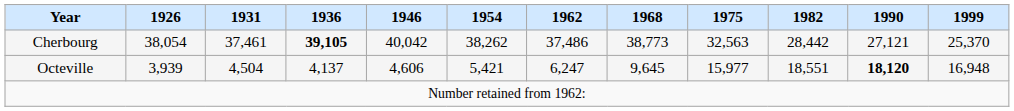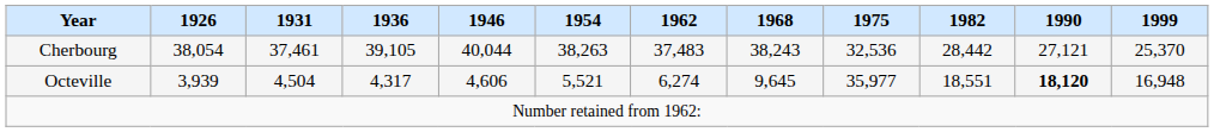Cherbourg | 1936: bold -> normal
Cherbourg | 1946: 40,042 -> 40,044
Cherbourg | 1954: 38,262 -> 38,263
Cherbourg | 1962: 37,486 -> 37,483
Cherbourg | 1968: 38,773 -> 38,243
Cherbourg | 1975: 32,563 -> 32,536
Octeville | 1936: 4,137 -> 4,317
Octeville | 1954: 5,421 -> 5,521
Octeville | 1962: 6,247 -> 6,274
Octeville | 1975: 15,977 -> 35,977
